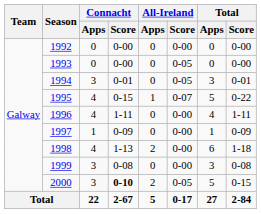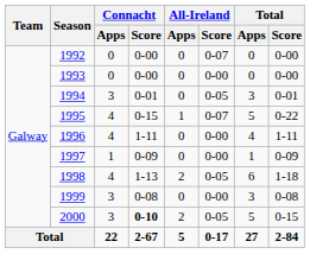1992 | All-Ireland / Score: 0-00 -> 0-07
1993 | All-Ireland / Score: 0-05 -> 0-00
1998 | All-Ireland / Score: 0-00 -> 0-05
